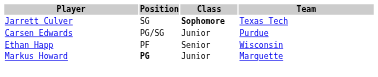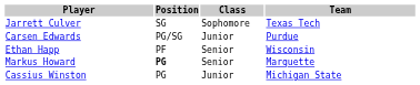Jarrett Culver | Class: bold -> normal
Markus Howard | Class: Junior -> Senior
+ row: Cassius Winston | PG | Junior | Michigan State
